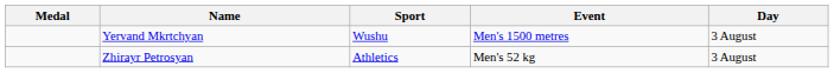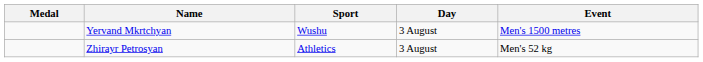columns swapped: Event <-> Day
